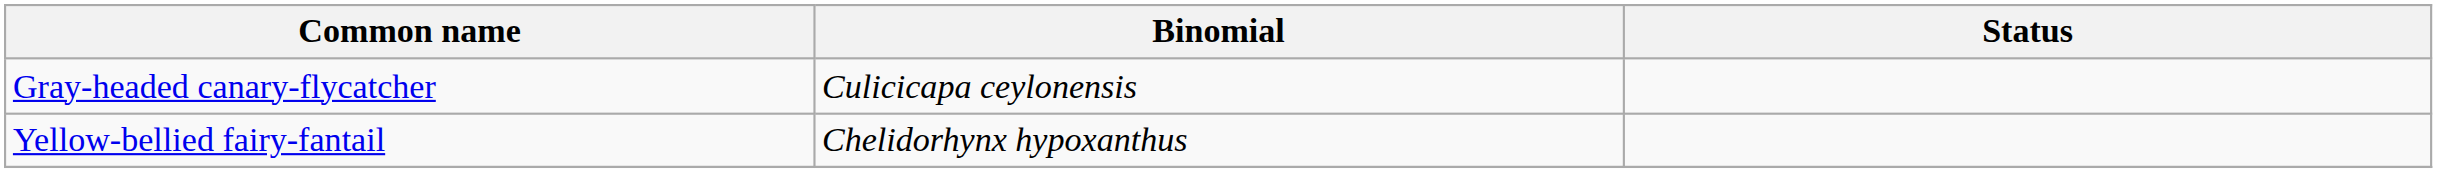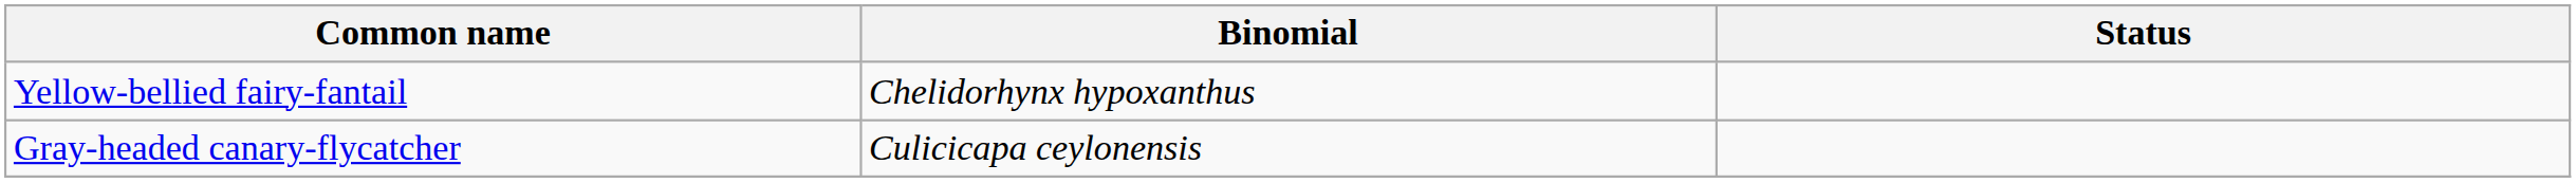rows swapped: Yellow-bellied fairy-fantail <-> Gray-headed canary-flycatcher
